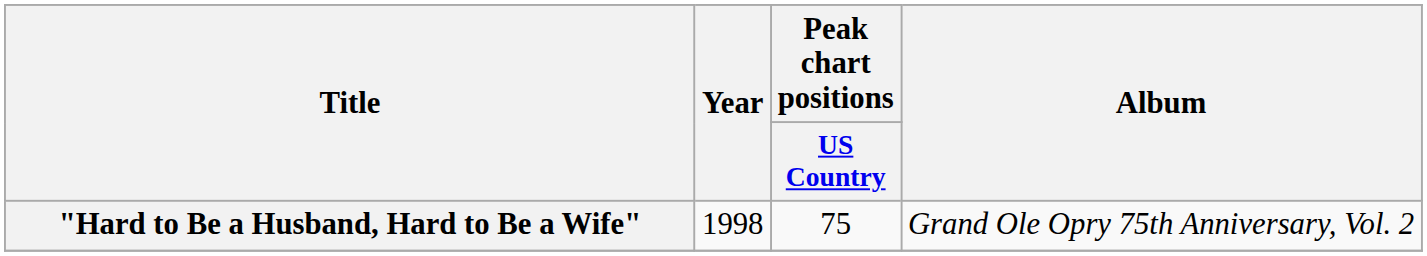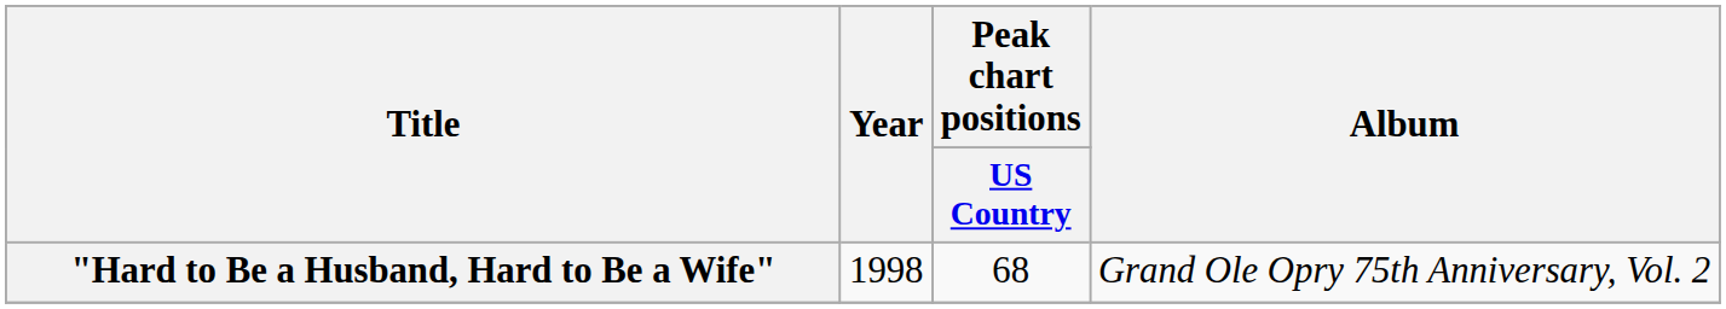"Hard to Be a Husband, Hard to Be a Wife" | Peak chart positions / US Country: 75 -> 68
